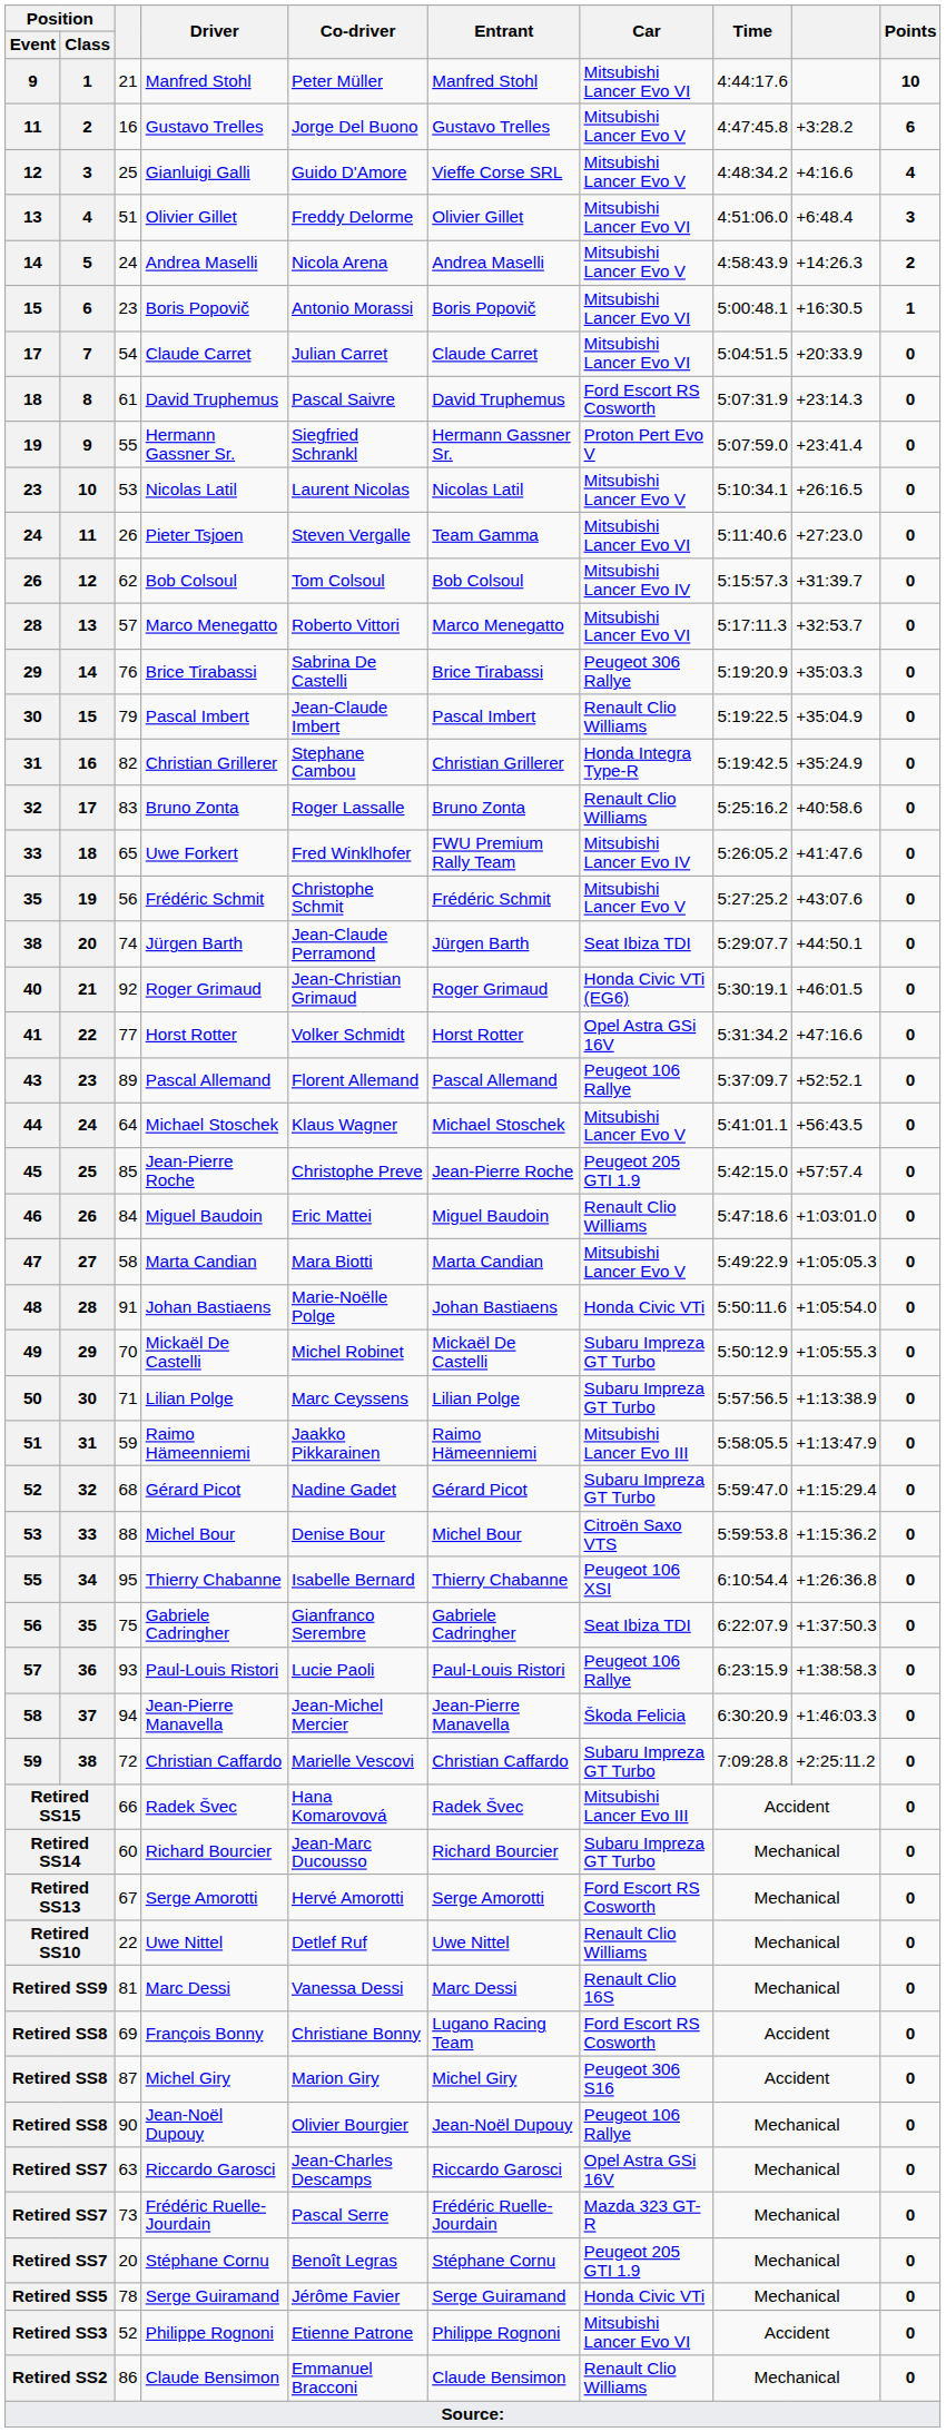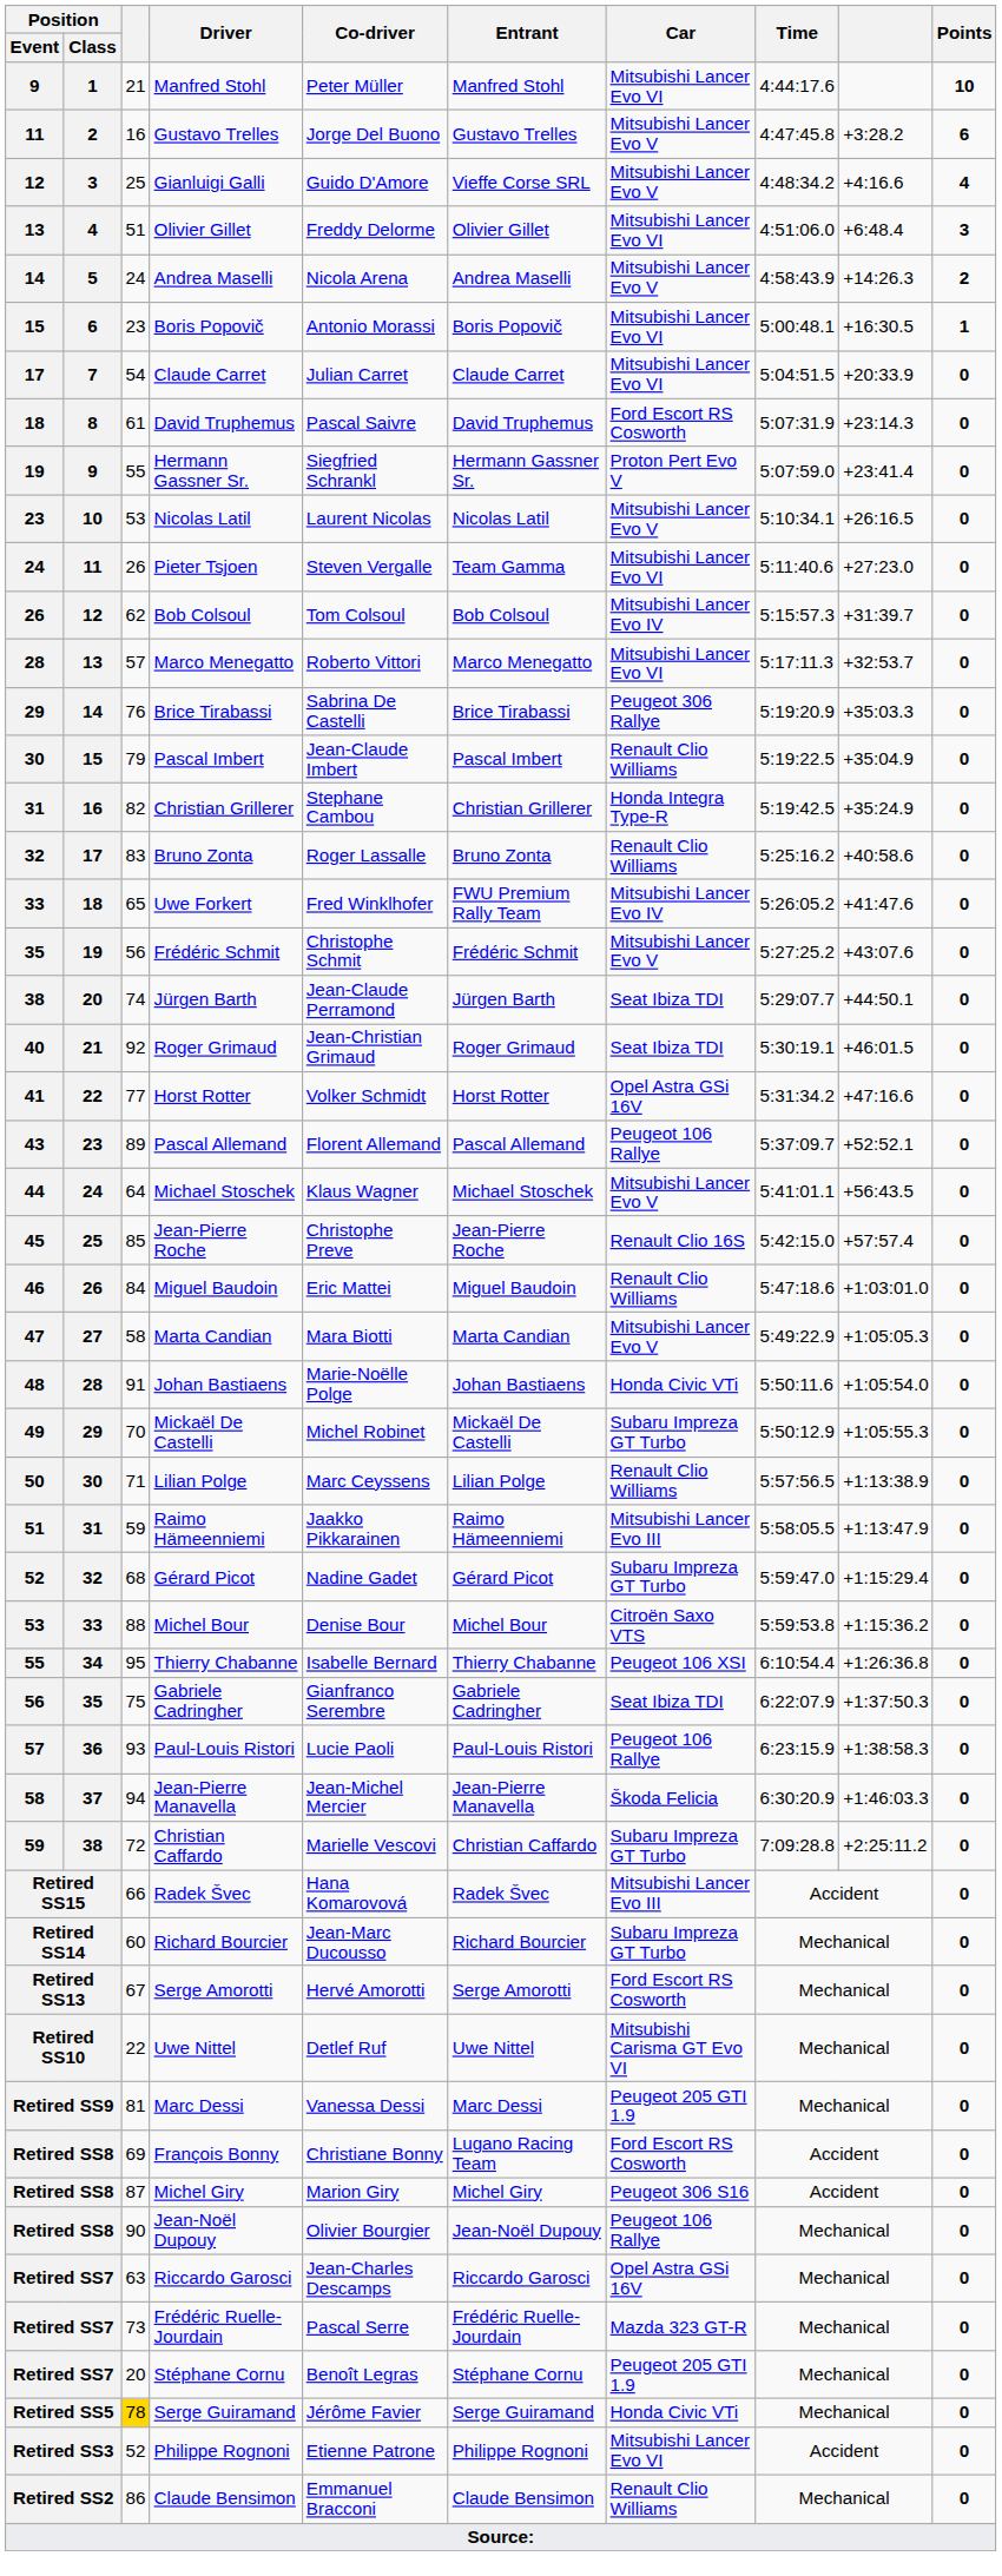40 | Car: Honda Civic VTi (EG6) -> Seat Ibiza TDI
45 | Car: Peugeot 205 GTI 1.9 -> Renault Clio 16S
50 | Car: Subaru Impreza GT Turbo -> Renault Clio Williams
Retired SS10 | Car: Renault Clio Williams -> Mitsubishi Carisma GT Evo VI
Retired SS9 | Car: Renault Clio 16S -> Peugeot 205 GTI 1.9
Retired SS5 | column 3: no background -> gold background
